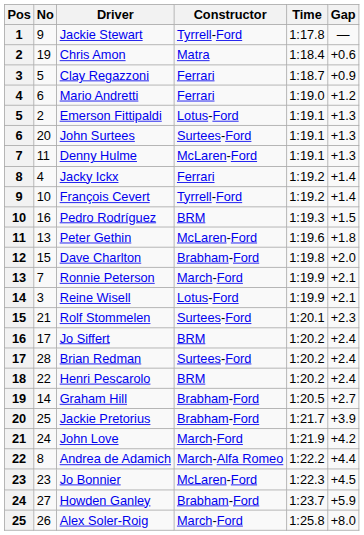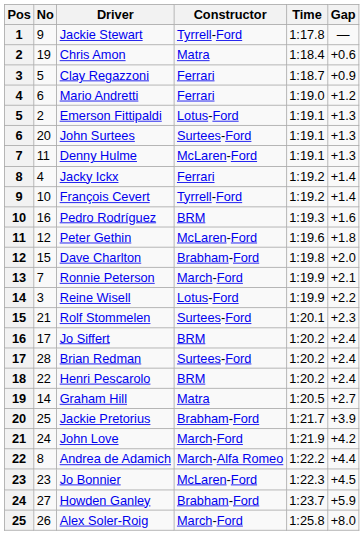Pedro Rodríguez | Gap: +1.5 -> +1.6
Peter Gethin | No: 13 -> 12
Reine Wisell | Gap: +2.1 -> +2.2
Graham Hill | Constructor: Brabham-Ford -> Matra
